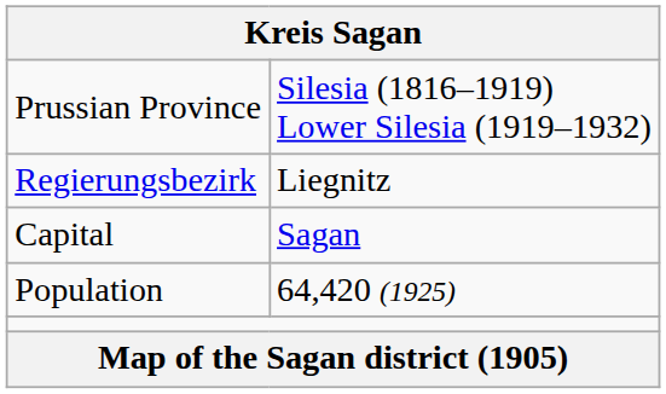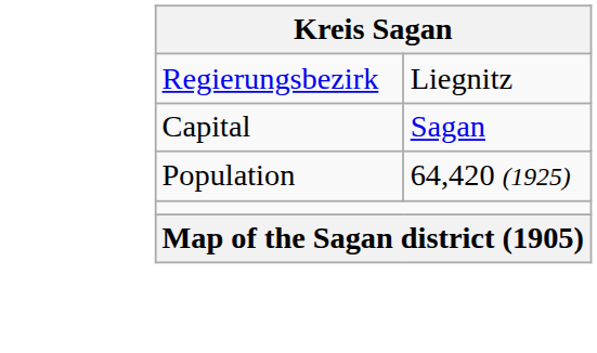- row: Prussian Province | Silesia (1816–1919) Lower Silesia (1919–1932)
